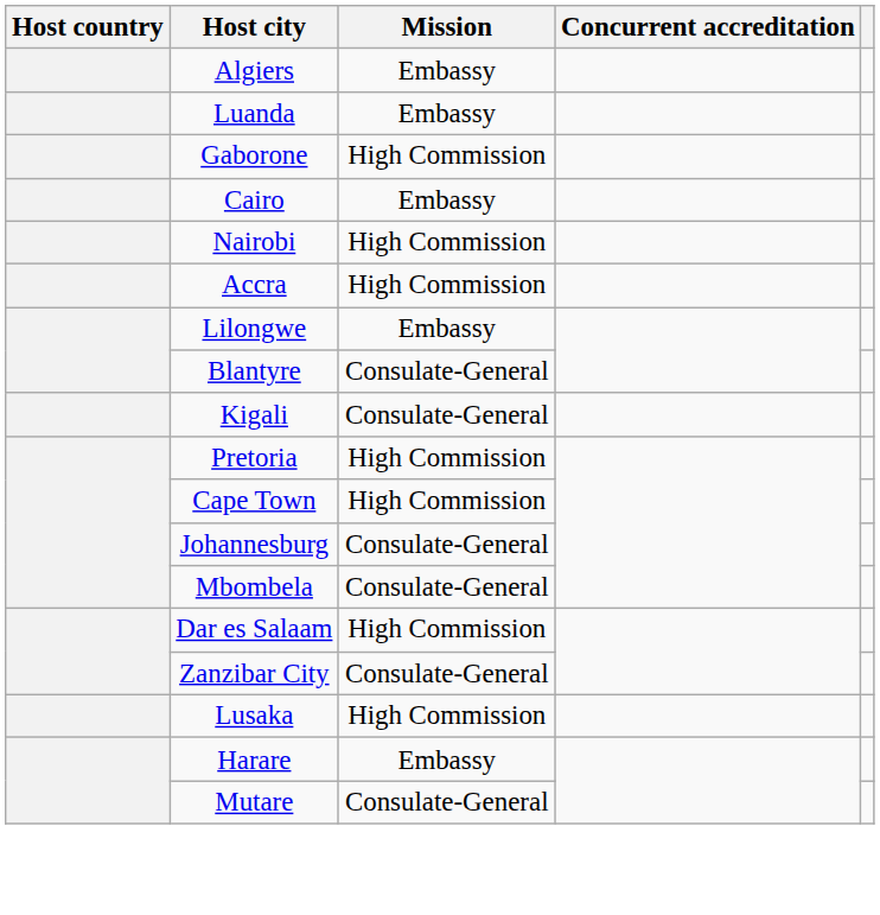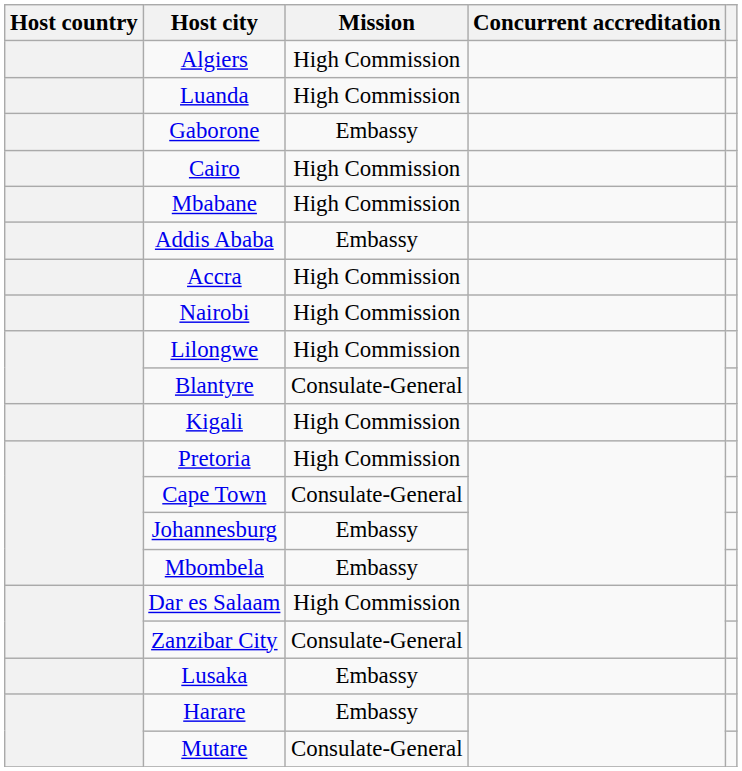Algiers | Mission: Embassy -> High Commission
Luanda | Mission: Embassy -> High Commission
Gaborone | Mission: High Commission -> Embassy
Cairo | Mission: Embassy -> High Commission
+ row: Mbabane | High Commission
+ row: Addis Ababa | Embassy
rows swapped: Accra <-> Nairobi
Lilongwe | Mission: Embassy -> High Commission
Kigali | Mission: Consulate-General -> High Commission
Cape Town | Mission: High Commission -> Consulate-General
Johannesburg | Mission: Consulate-General -> Embassy
Mbombela | Mission: Consulate-General -> Embassy
Lusaka | Mission: High Commission -> Embassy
